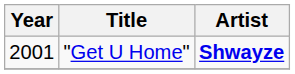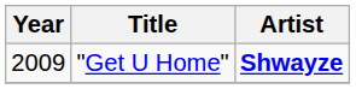"Get U Home" | Year: 2001 -> 2009
